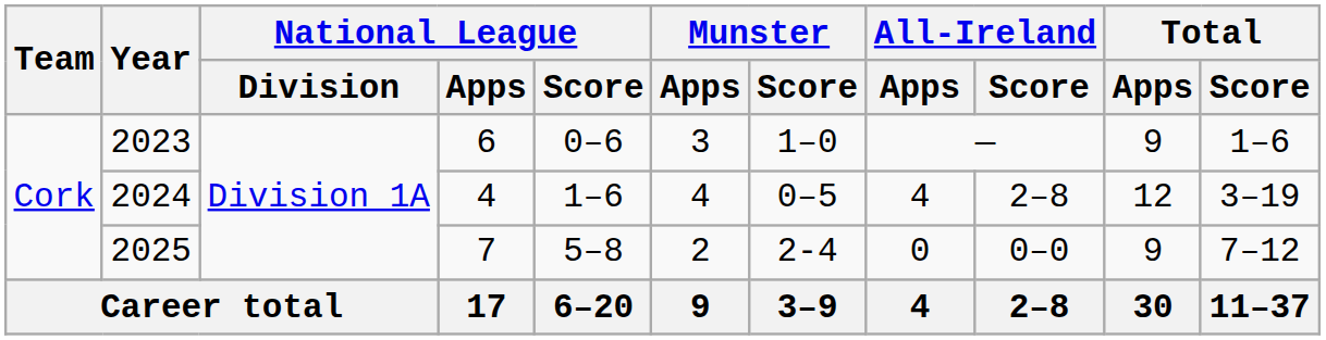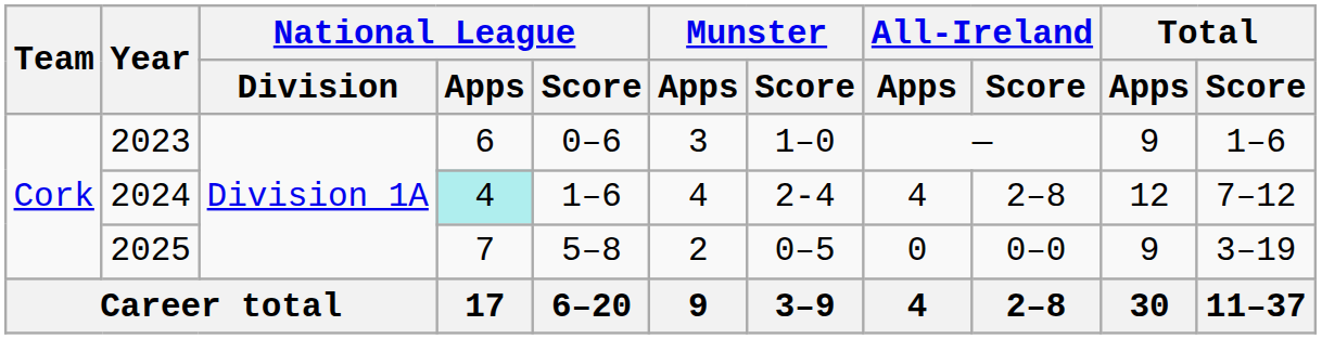2024 | National League / Apps: no background -> paleturquoise background
2024 | Munster / Score: 0–5 -> 2-4
2024 | Total / Score: 3–19 -> 7–12
2025 | Munster / Score: 2-4 -> 0–5
2025 | Total / Score: 7–12 -> 3–19
